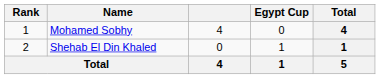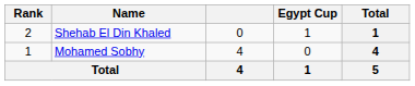rows swapped: Mohamed Sobhy <-> Shehab El Din Khaled
